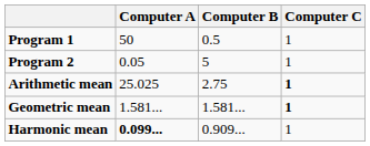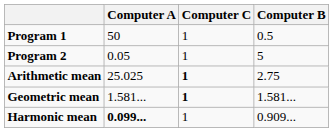columns swapped: Computer B <-> Computer C
